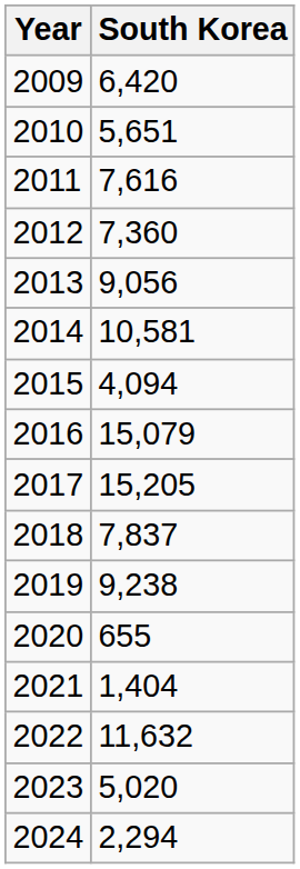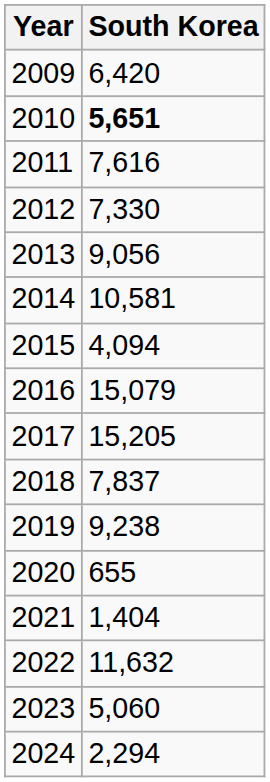2010 | South Korea: normal -> bold
2012 | South Korea: 7,360 -> 7,330
2023 | South Korea: 5,020 -> 5,060
